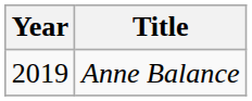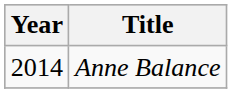Anne Balance | Year: 2019 -> 2014
